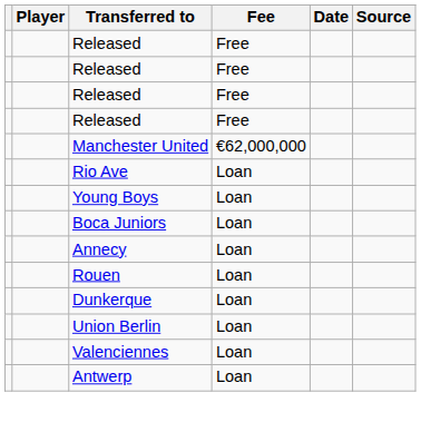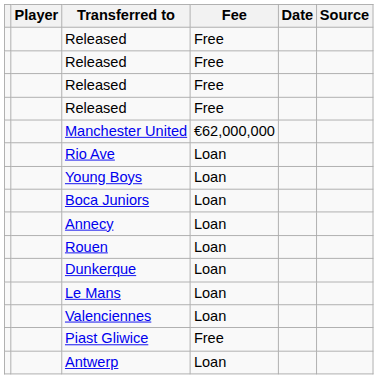- row: Union Berlin | Loan
+ row: Le Mans | Loan
+ row: Piast Gliwice | Free
